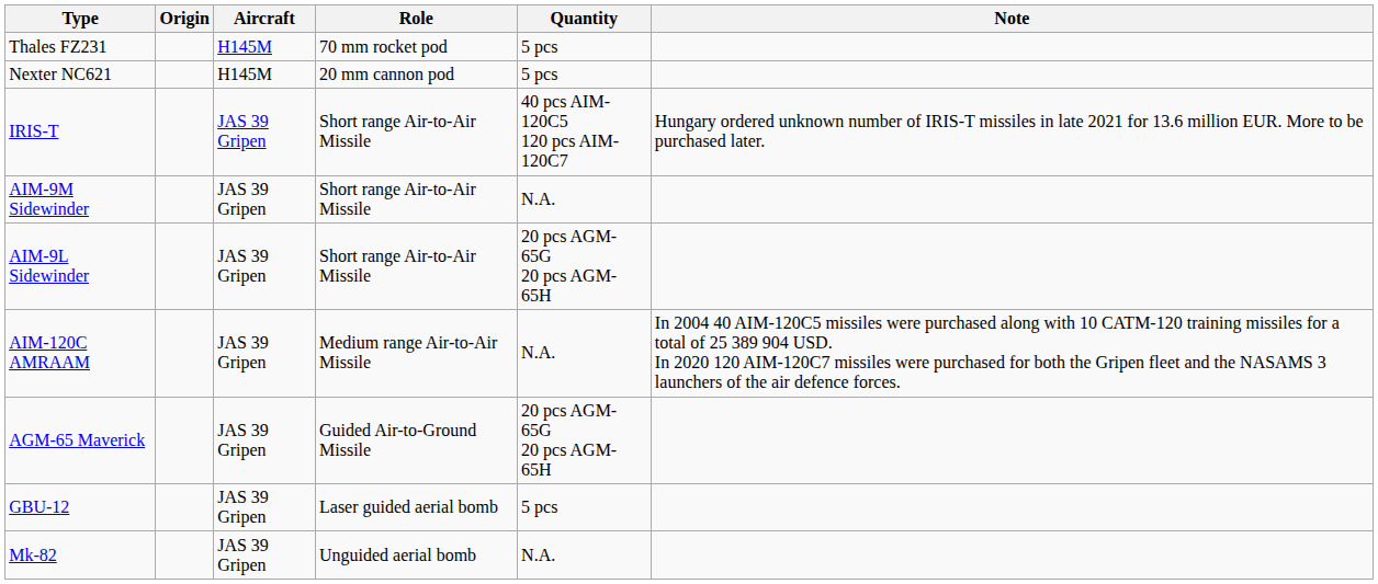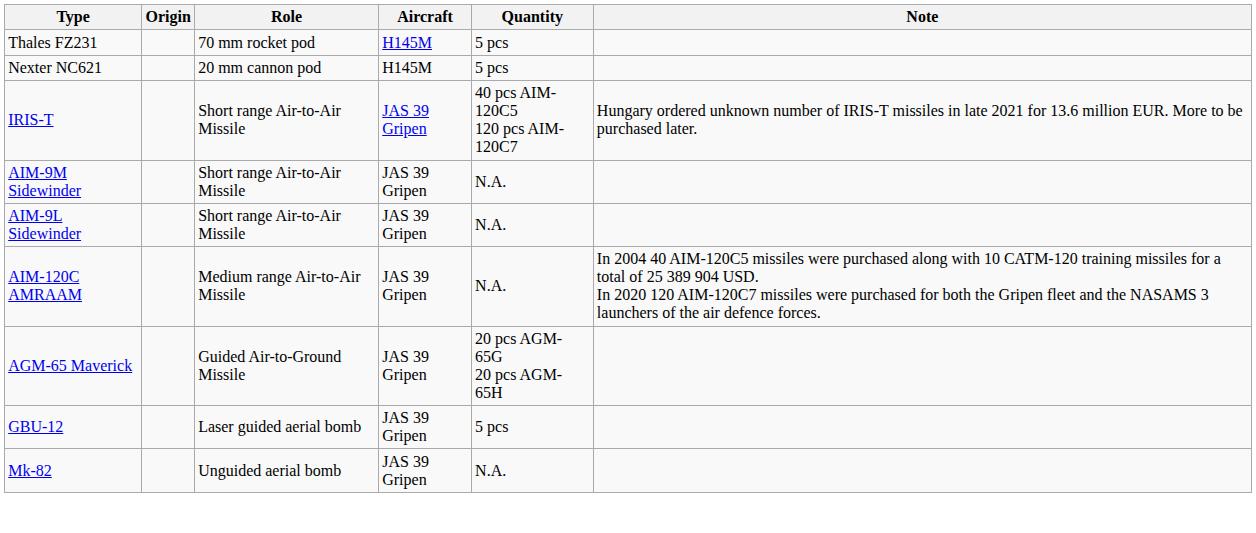columns swapped: Role <-> Aircraft
AIM-9L Sidewinder | Quantity: 20 pcs AGM-65G 20 pcs AGM-65H -> N.A.
